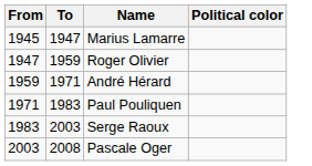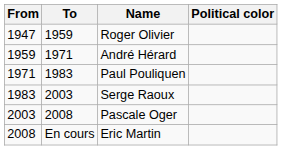- row: 1945 | 1947 | Marius Lamarre
+ row: 2008 | En cours | Eric Martin
